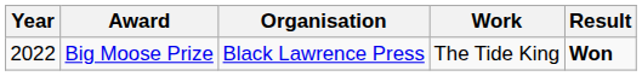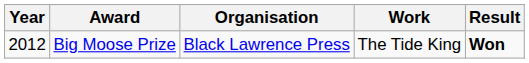Big Moose Prize | Year: 2022 -> 2012
